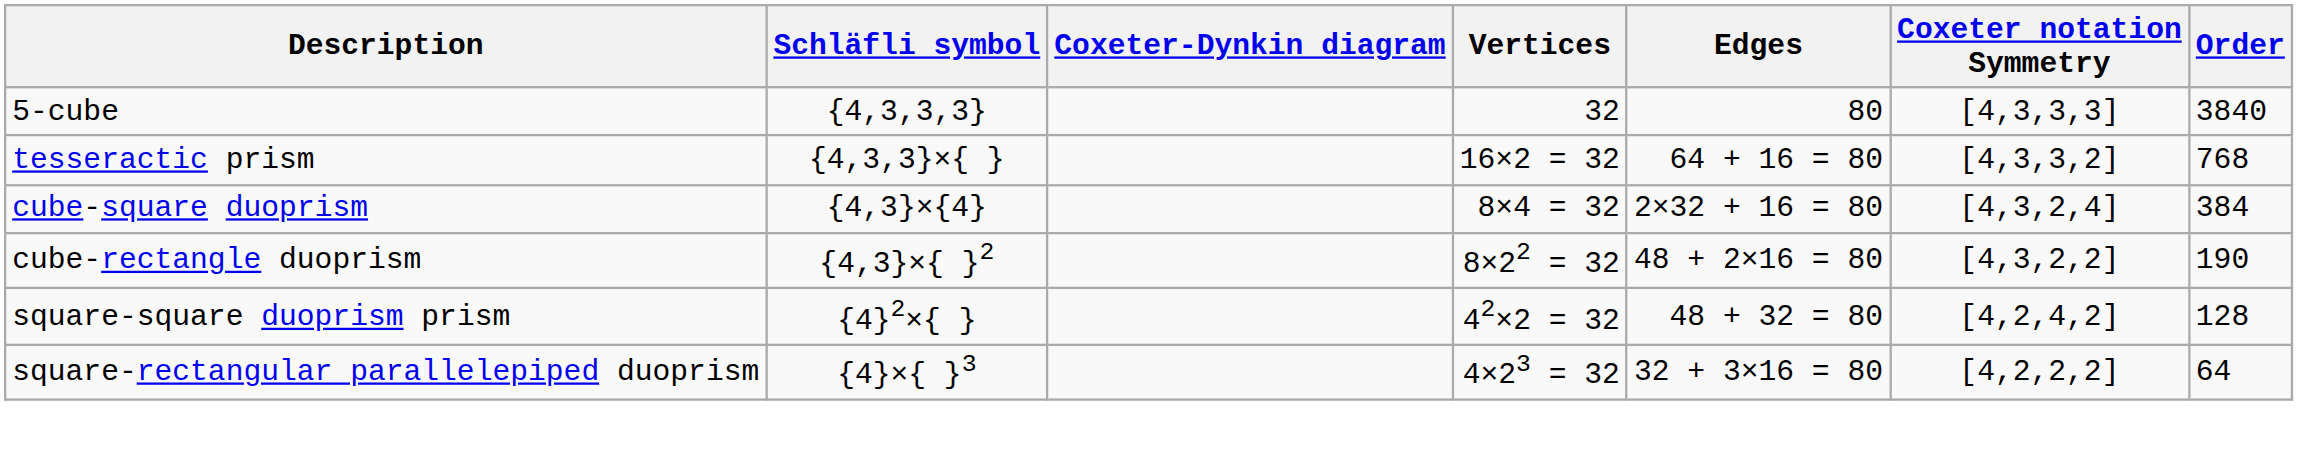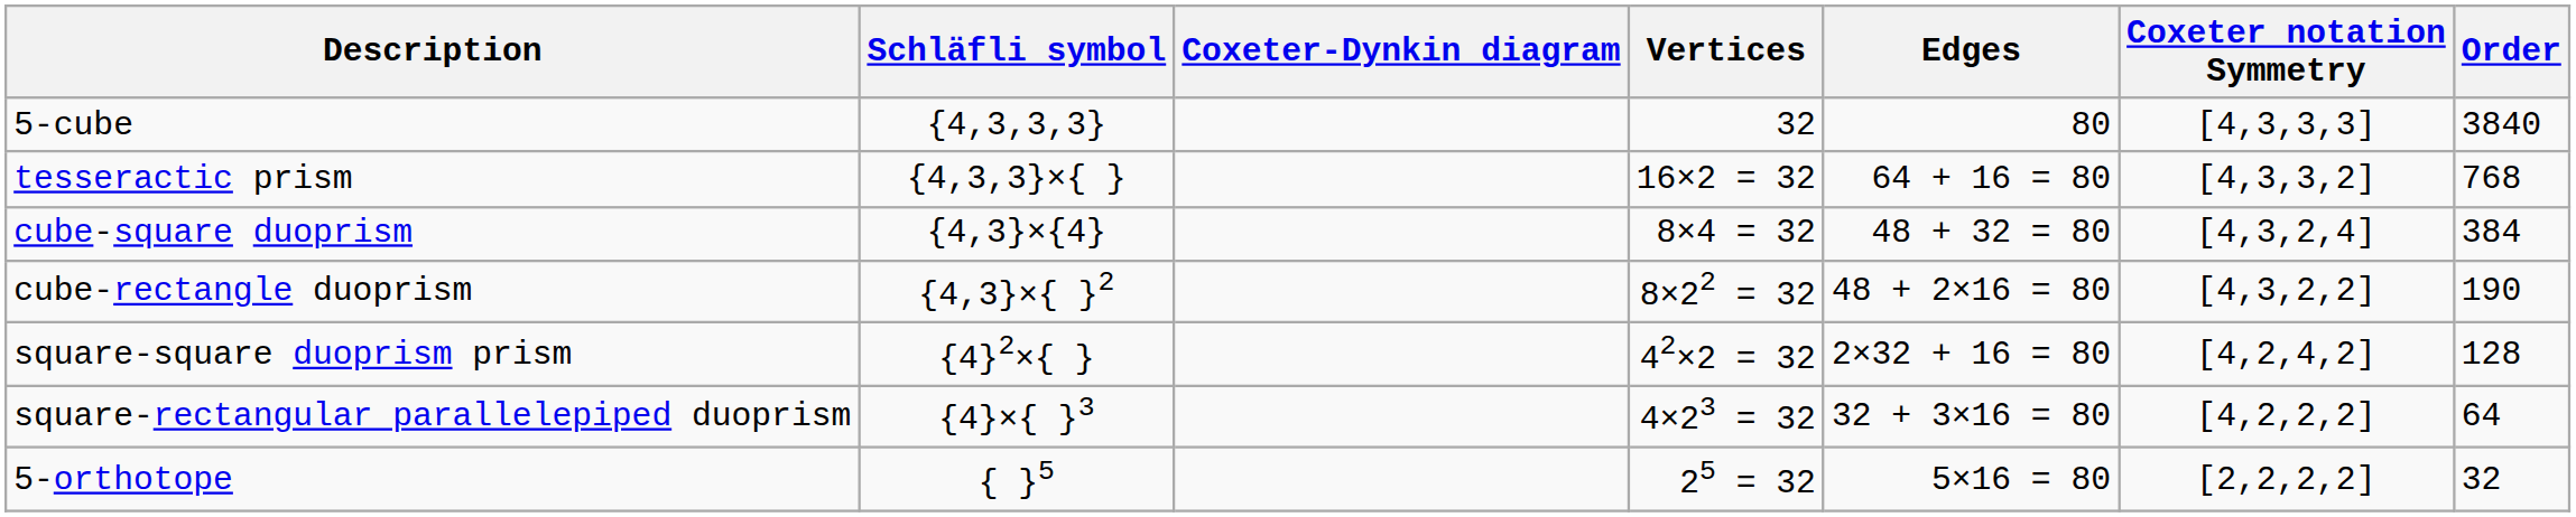cube-square duoprism | Edges: 2×32 + 16 = 80 -> 48 + 32 = 80
square-square duoprism prism | Edges: 48 + 32 = 80 -> 2×32 + 16 = 80
+ row: 5-orthotope | { }5 | 25 = 32 | 5×16 = 80 | [2,2,2,2] | 32
